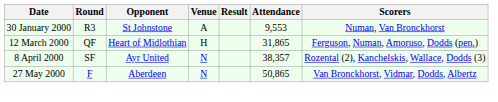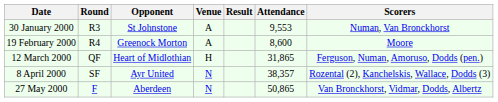+ row: 19 February 2000 | R4 | Greenock Morton | A | 8,600 | Moore
